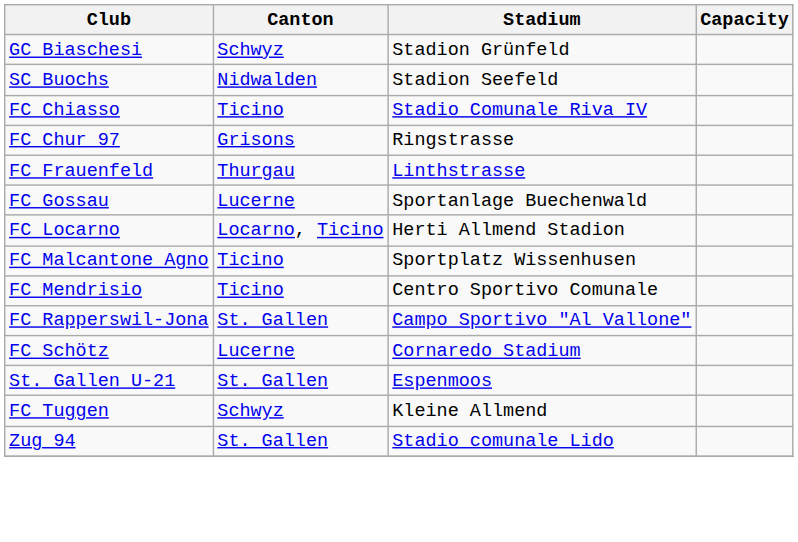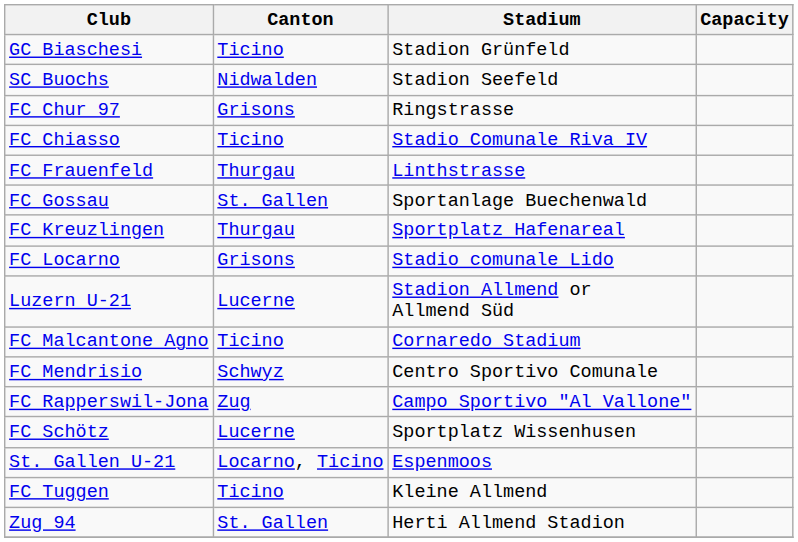GC Biaschesi | Canton: Schwyz -> Ticino
rows swapped: FC Chiasso <-> FC Chur 97
FC Gossau | Canton: Lucerne -> St. Gallen
+ row: FC Kreuzlingen | Thurgau | Sportplatz Hafenareal
FC Locarno | Canton: Locarno, Ticino -> Grisons
FC Locarno | Stadium: Herti Allmend Stadion -> Stadio comunale Lido
+ row: Luzern U-21 | Lucerne | Stadion Allmend or Allmend Süd
FC Malcantone Agno | Stadium: Sportplatz Wissenhusen -> Cornaredo Stadium
FC Mendrisio | Canton: Ticino -> Schwyz
FC Rapperswil-Jona | Canton: St. Gallen -> Zug
FC Schötz | Stadium: Cornaredo Stadium -> Sportplatz Wissenhusen
St. Gallen U-21 | Canton: St. Gallen -> Locarno, Ticino
FC Tuggen | Canton: Schwyz -> Ticino
Zug 94 | Stadium: Stadio comunale Lido -> Herti Allmend Stadion
